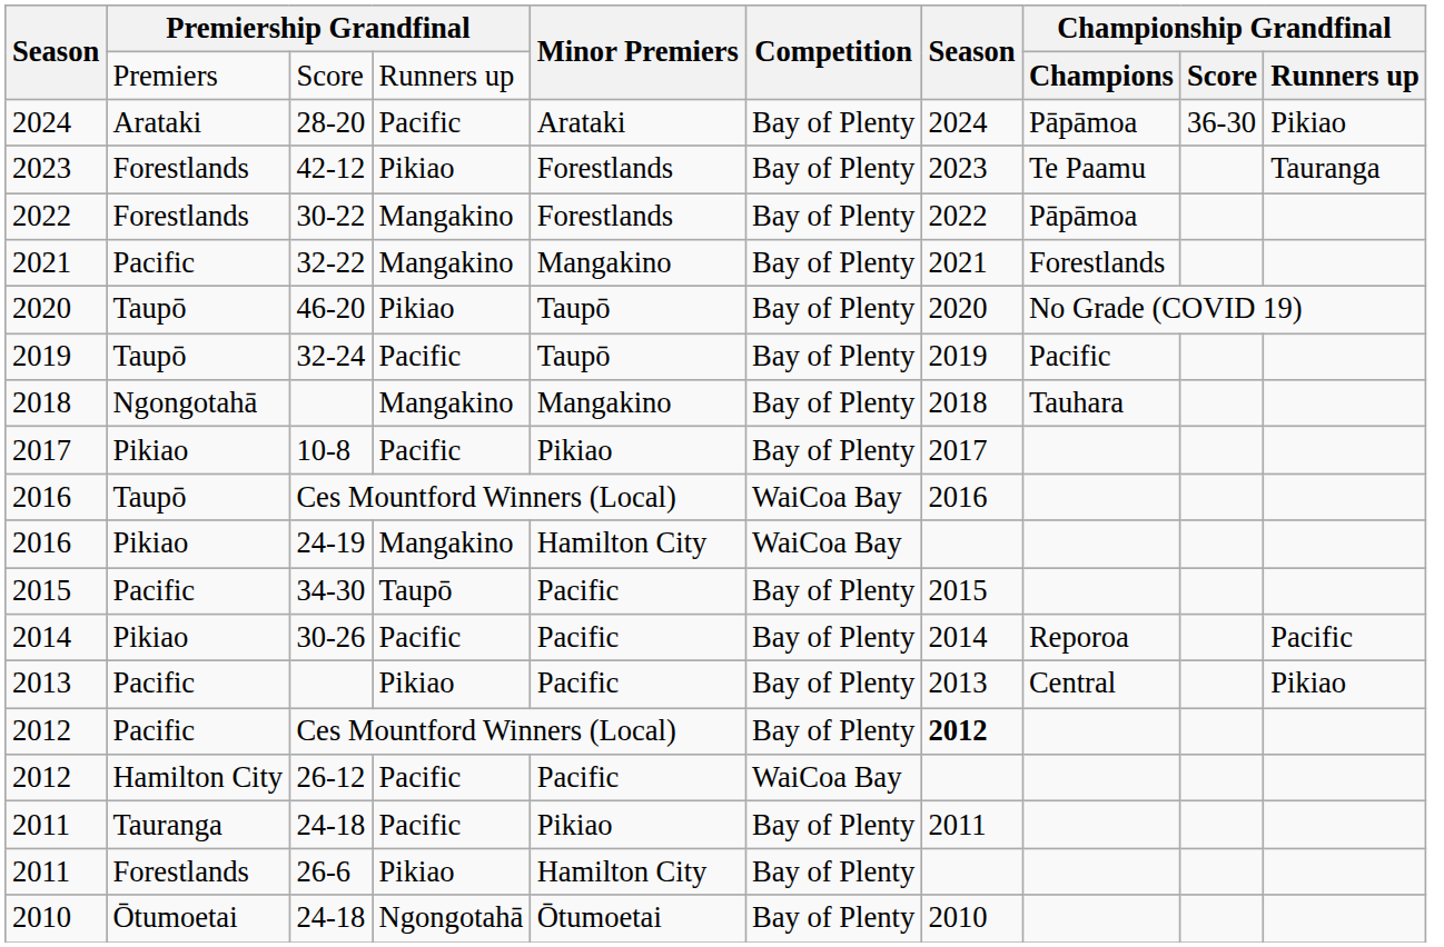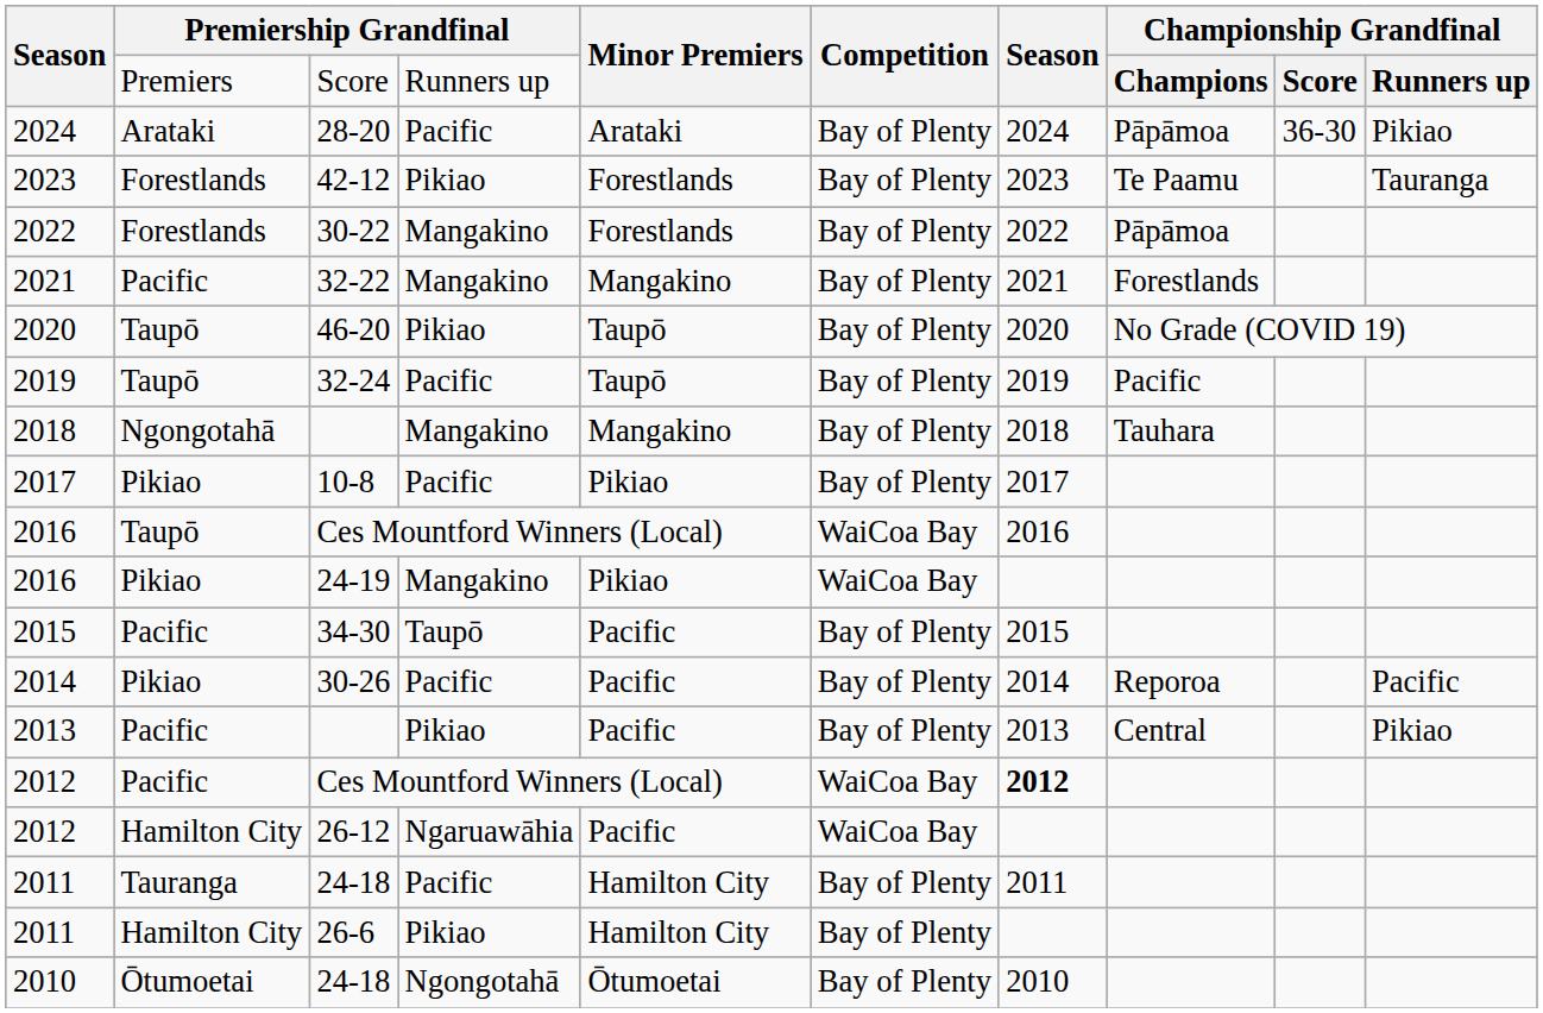2016 / 24-19 | Minor Premiers: Hamilton City -> Pikiao
2012 / Ces Mountford Winners (Local) | Competition: Bay of Plenty -> WaiCoa Bay
2012 / 26-12 | column 4: Pacific -> Ngaruawāhia
2011 / 24-18 | Minor Premiers: Pikiao -> Hamilton City
2011 / 26-6 | column 2: Forestlands -> Hamilton City
